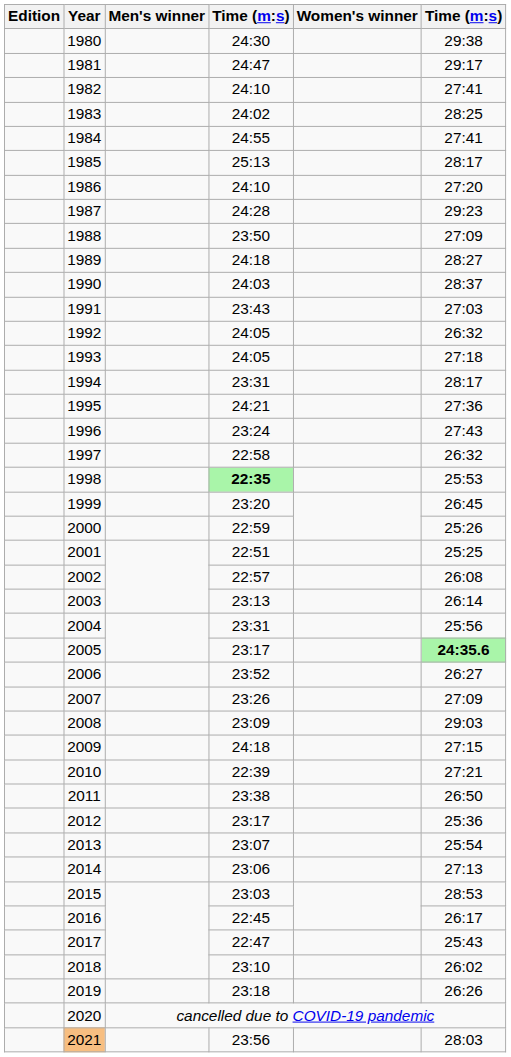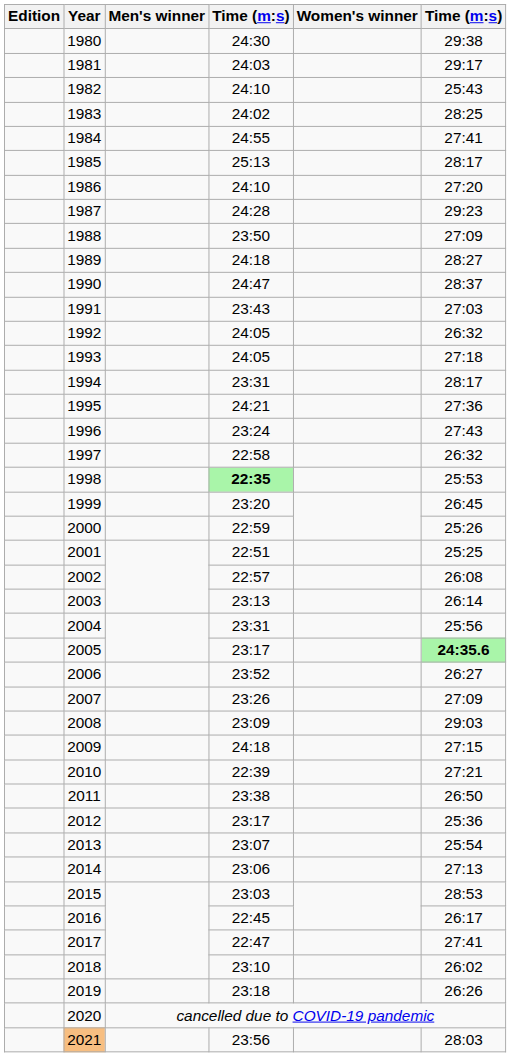1981 | column 4: 24:47 -> 24:03
1982 | column 6: 27:41 -> 25:43
1990 | column 4: 24:03 -> 24:47
2017 | column 6: 25:43 -> 27:41
